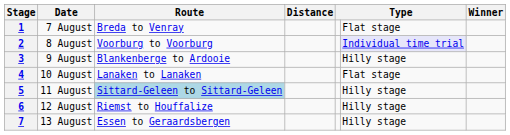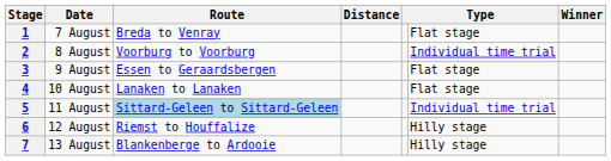2 | column 6: lavender background -> no background
3 | Route: Blankenberge to Ardooie -> Essen to Geraardsbergen
3 | column 6: Hilly stage -> Flat stage
5 | column 6: Hilly stage -> Individual time trial
7 | Route: Essen to Geraardsbergen -> Blankenberge to Ardooie
